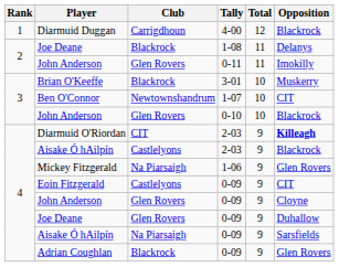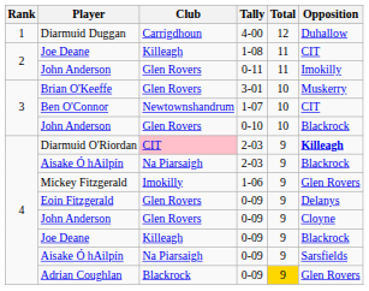Diarmuid Duggan | Opposition: Blackrock -> Duhallow
Joe Deane / 1-08 | Club: Blackrock -> Killeagh
Joe Deane / 1-08 | Opposition: Delanys -> CIT
Brian O'Keeffe | Club: Blackrock -> Glen Rovers
Diarmuid O'Riordan | Club: no background -> pink background
Aisake Ó hAilpín / 2-03 | Club: Castlelyons -> Na Piarsaigh
Mickey Fitzgerald | Club: Na Piarsaigh -> Imokilly
Eoin Fitzgerald | Club: Castlelyons -> Glen Rovers
Eoin Fitzgerald | Opposition: CIT -> Delanys
Joe Deane / 0-09 | Club: Glen Rovers -> Killeagh
Joe Deane / 0-09 | Opposition: Duhallow -> Blackrock
Adrian Coughlan | Total: no background -> gold background
